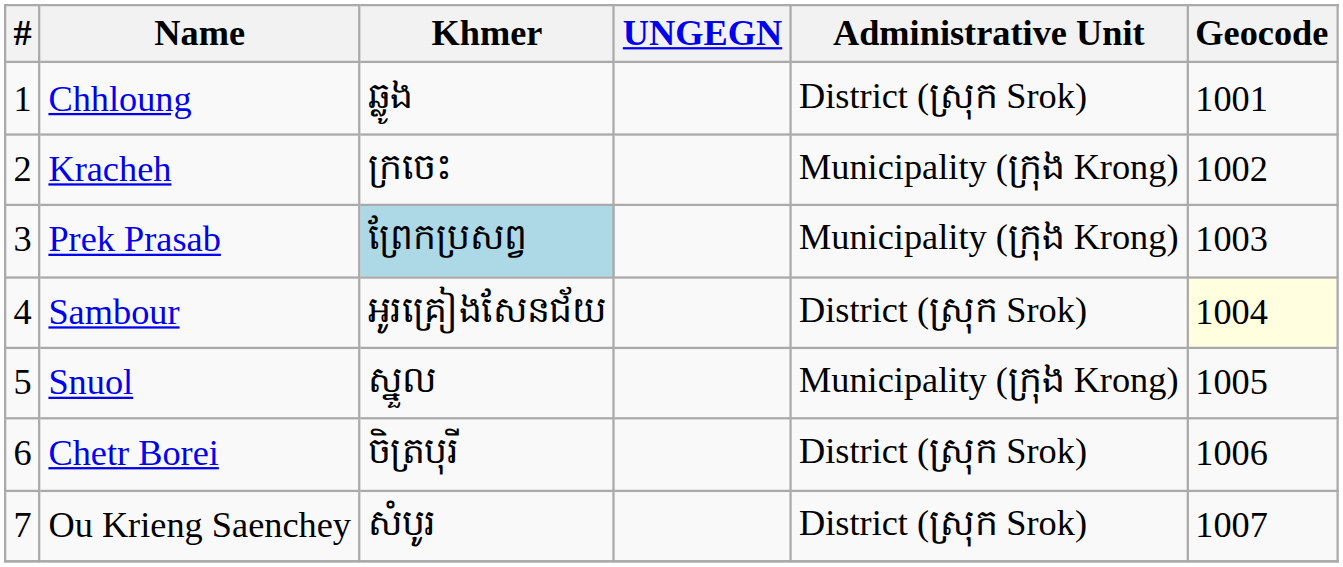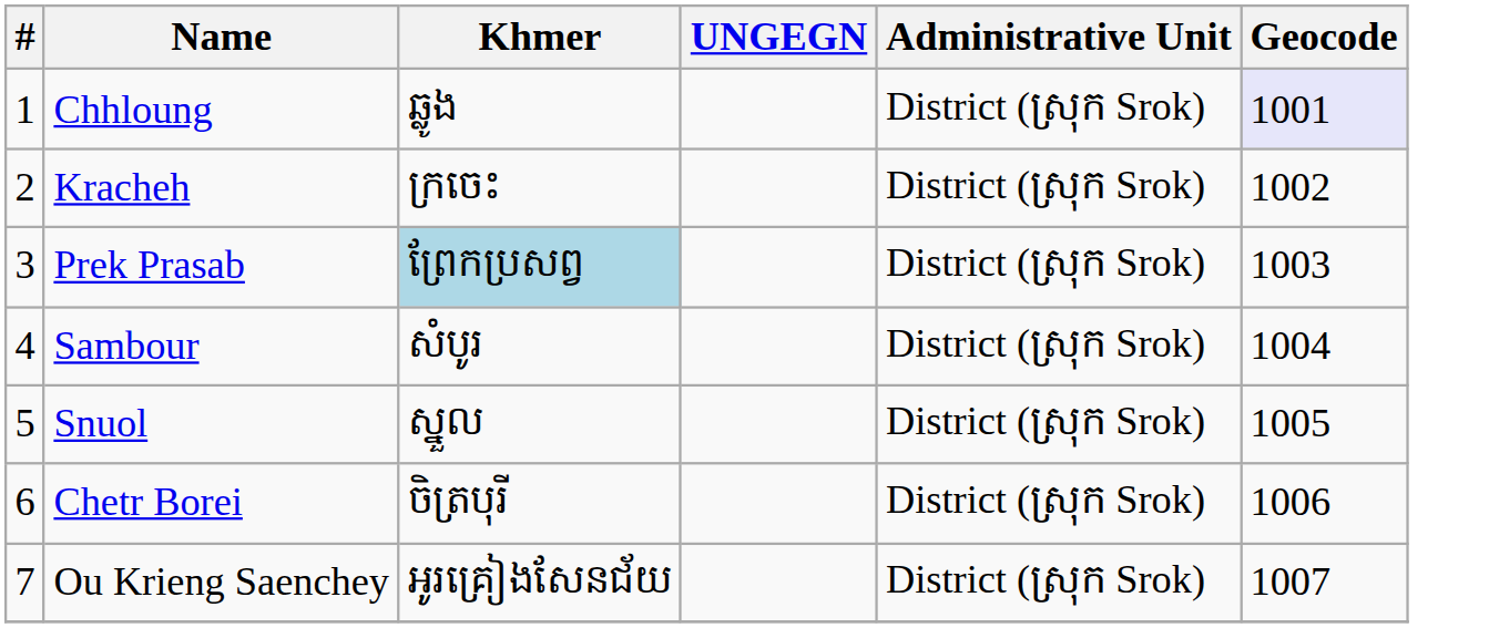Chhloung | Geocode: no background -> lavender background
Kracheh | Administrative Unit: Municipality (ក្រុង Krong) -> District (ស្រុក Srok)
Prek Prasab | Administrative Unit: Municipality (ក្រុង Krong) -> District (ស្រុក Srok)
Sambour | Khmer: អូរគ្រៀងសែនជ័យ -> សំបូរ
Sambour | Geocode: lightyellow background -> no background
Snuol | Administrative Unit: Municipality (ក្រុង Krong) -> District (ស្រុក Srok)
Ou Krieng Saenchey | Khmer: សំបូរ -> អូរគ្រៀងសែនជ័យ
